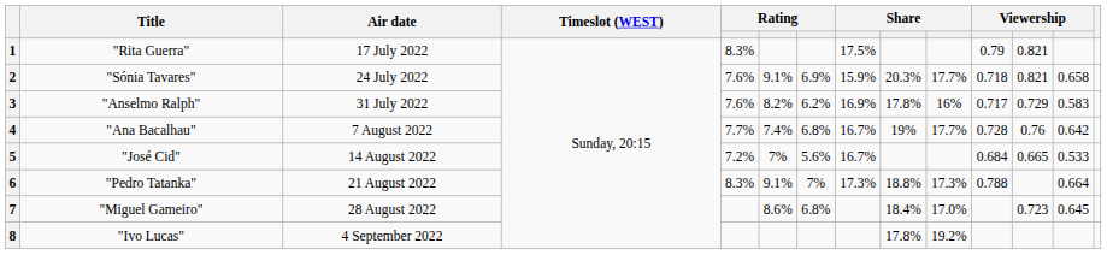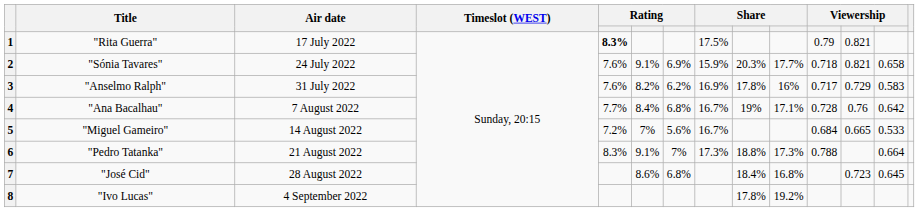1 | column 5: normal -> bold
4 | column 6: 7.4% -> 8.4%
4 | column 10: 17.7% -> 17.1%
5 | Title: "José Cid" -> "Miguel Gameiro"
7 | Title: "Miguel Gameiro" -> "José Cid"
7 | column 10: 17.0% -> 16.8%
